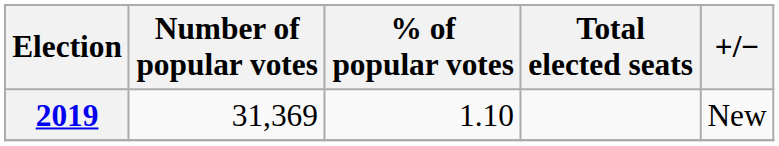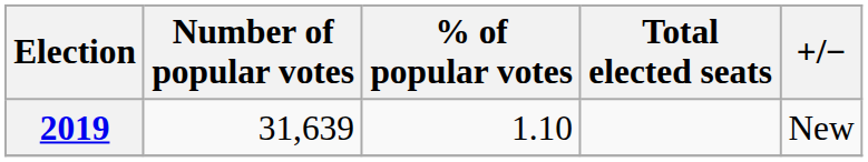2019 | Number of popular votes: 31,369 -> 31,639
